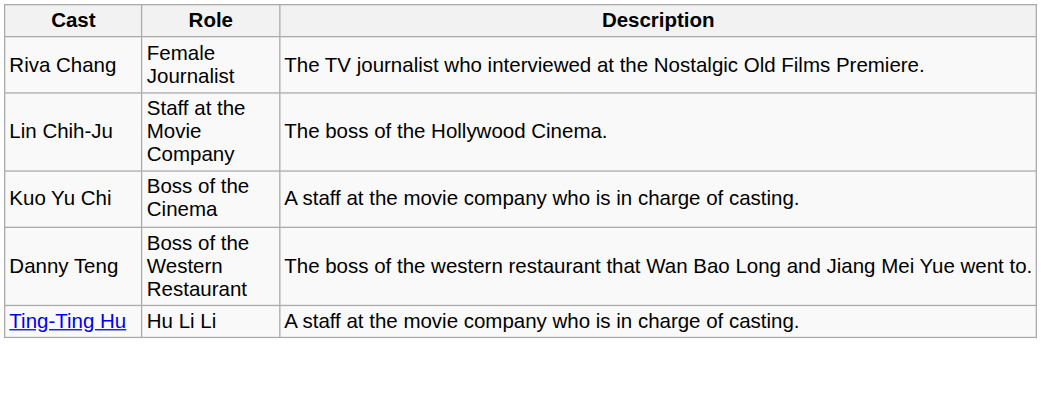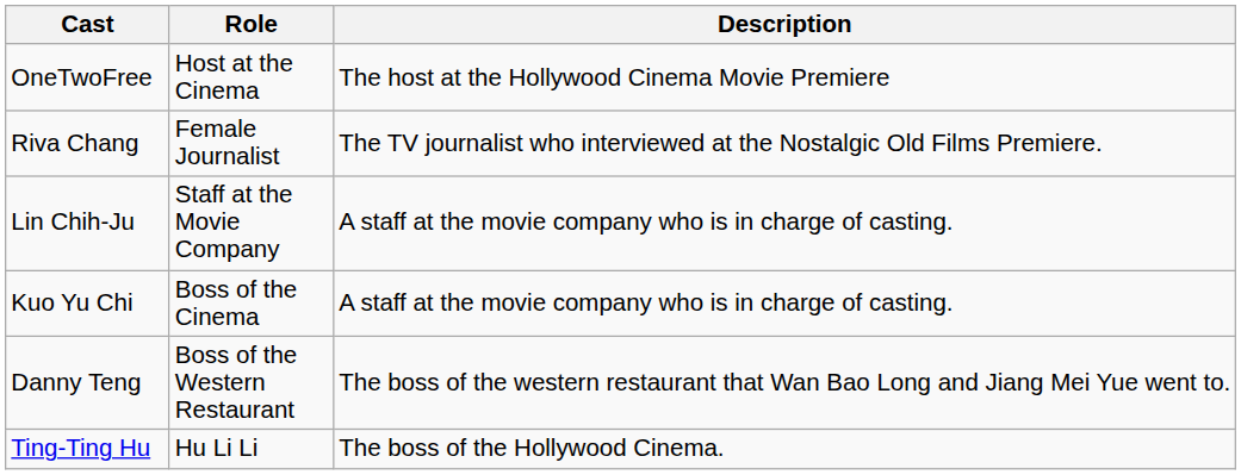+ row: OneTwoFree | Host at the Cinema | The host at the Hollywood Cinema Movie Premiere
Lin Chih-Ju | Description: The boss of the Hollywood Cinema. -> A staff at the movie company who is in charge of casting.
Ting-Ting Hu | Description: A staff at the movie company who is in charge of casting. -> The boss of the Hollywood Cinema.
